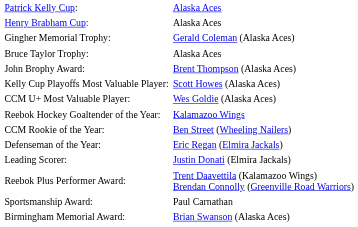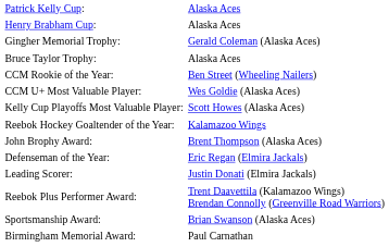rows swapped: John Brophy Award: <-> CCM Rookie of the Year:
rows swapped: CCM U+ Most Valuable Player: <-> Kelly Cup Playoffs Most Valuable Player:
Sportsmanship Award: | column 2: Paul Carnathan -> Brian Swanson (Alaska Aces)
Birmingham Memorial Award: | column 2: Brian Swanson (Alaska Aces) -> Paul Carnathan
